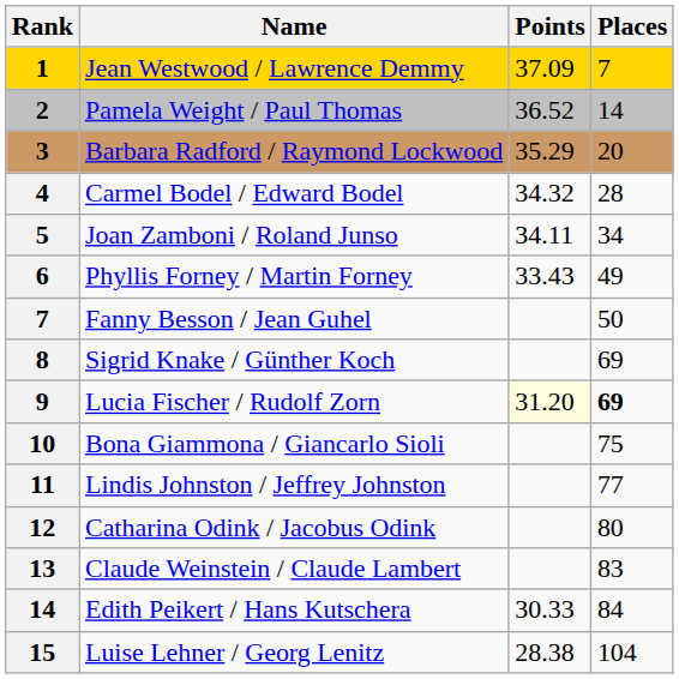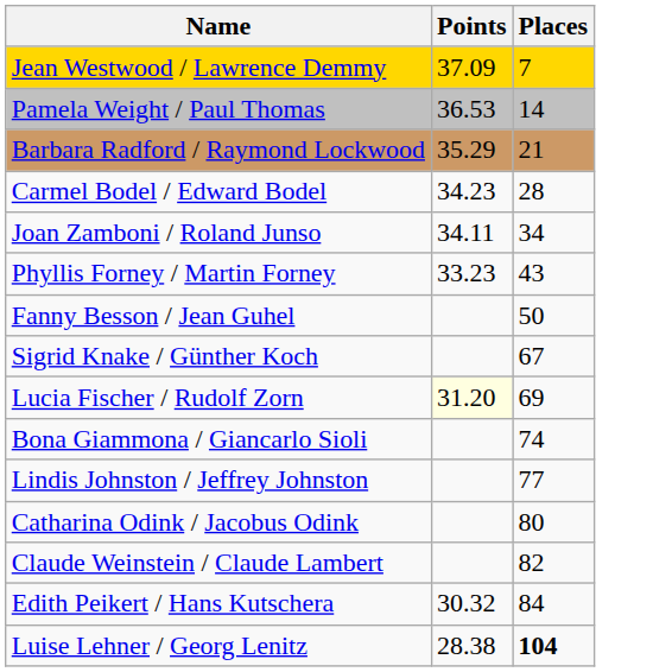- column: Rank | 1 | 2 | 3 | 4 | 5 | 6 | 7 | 8 | 9 | 10 | 11 | 12 | 13 | 14 | 15
Pamela Weight / Paul Thomas | Points: 36.52 -> 36.53
Barbara Radford / Raymond Lockwood | Places: 20 -> 21
Carmel Bodel / Edward Bodel | Points: 34.32 -> 34.23
Phyllis Forney / Martin Forney | Points: 33.43 -> 33.23
Phyllis Forney / Martin Forney | Places: 49 -> 43
Sigrid Knake / Günther Koch | Places: 69 -> 67
Lucia Fischer / Rudolf Zorn | Places: bold -> normal
Bona Giammona / Giancarlo Sioli | Places: 75 -> 74
Claude Weinstein / Claude Lambert | Places: 83 -> 82
Edith Peikert / Hans Kutschera | Points: 30.33 -> 30.32
Luise Lehner / Georg Lenitz | Places: normal -> bold
